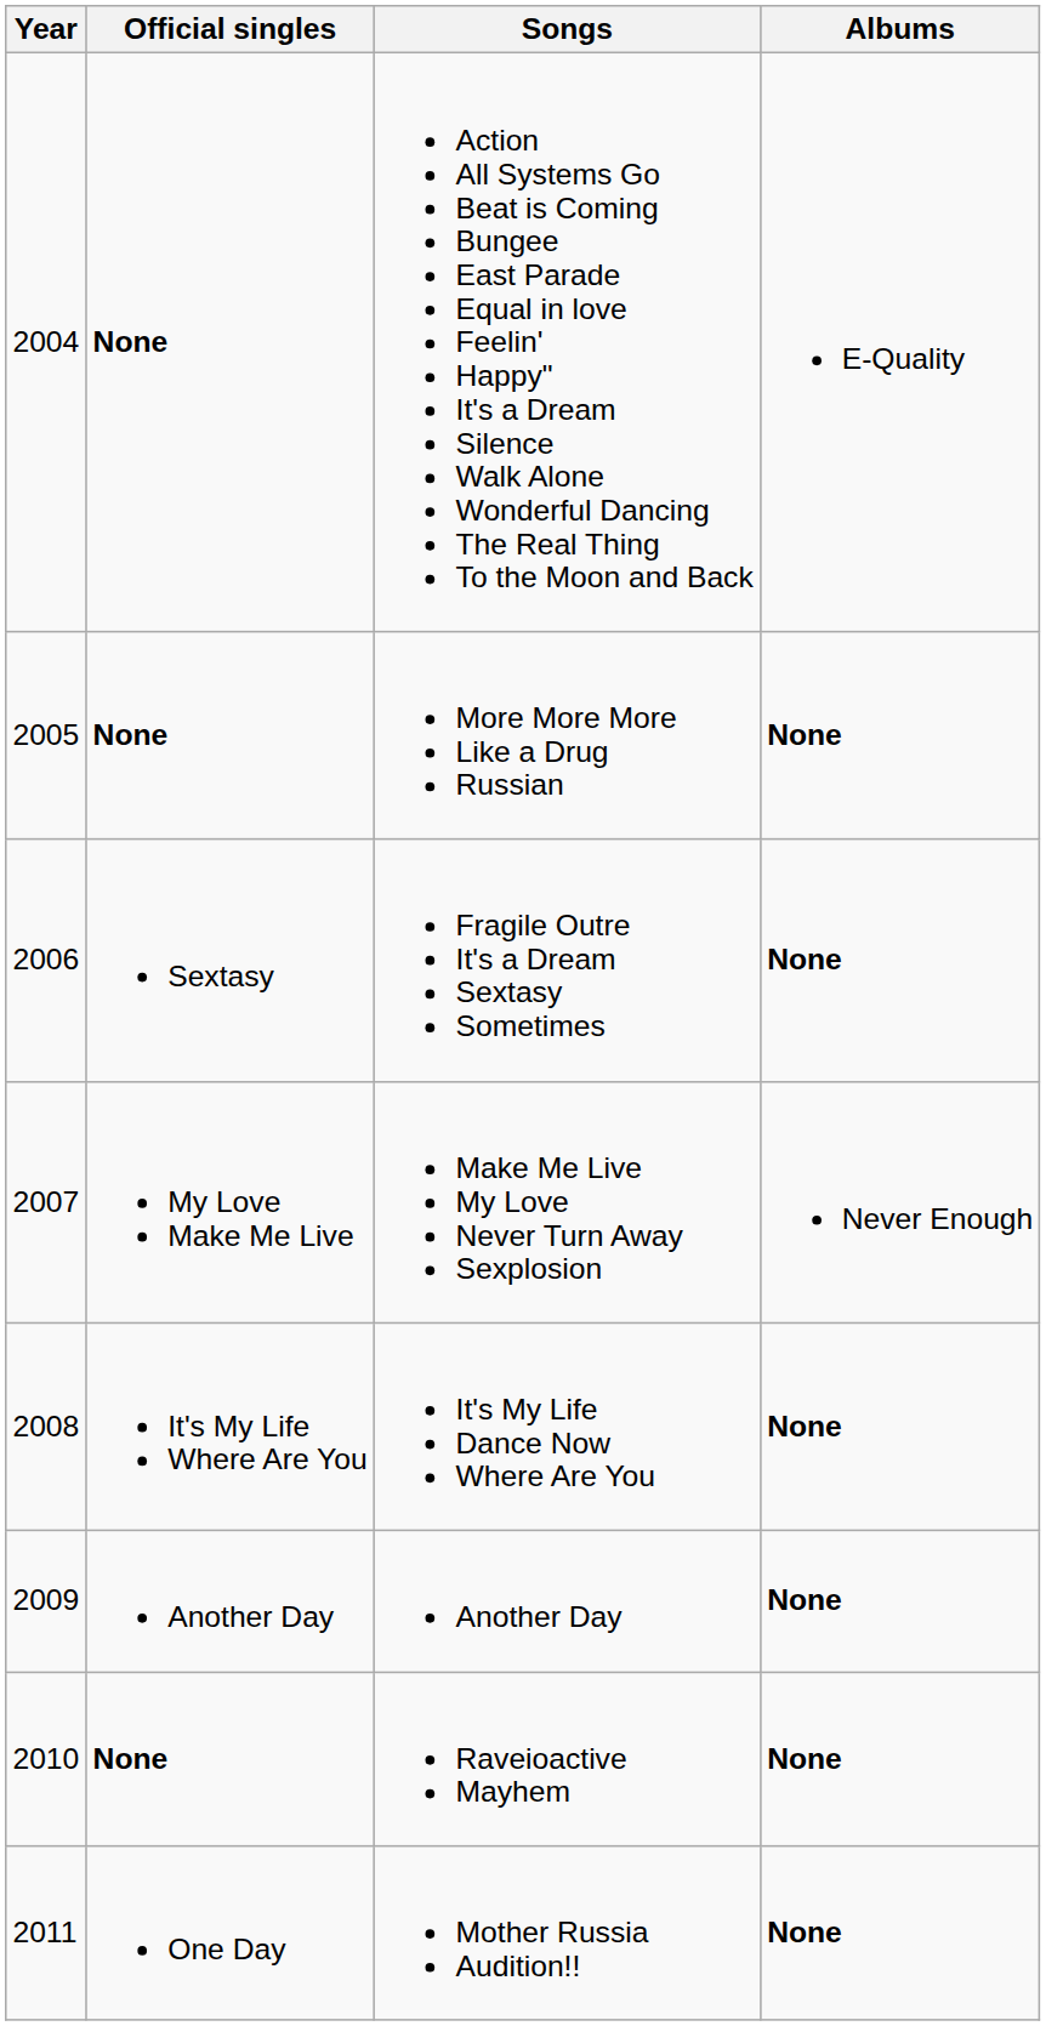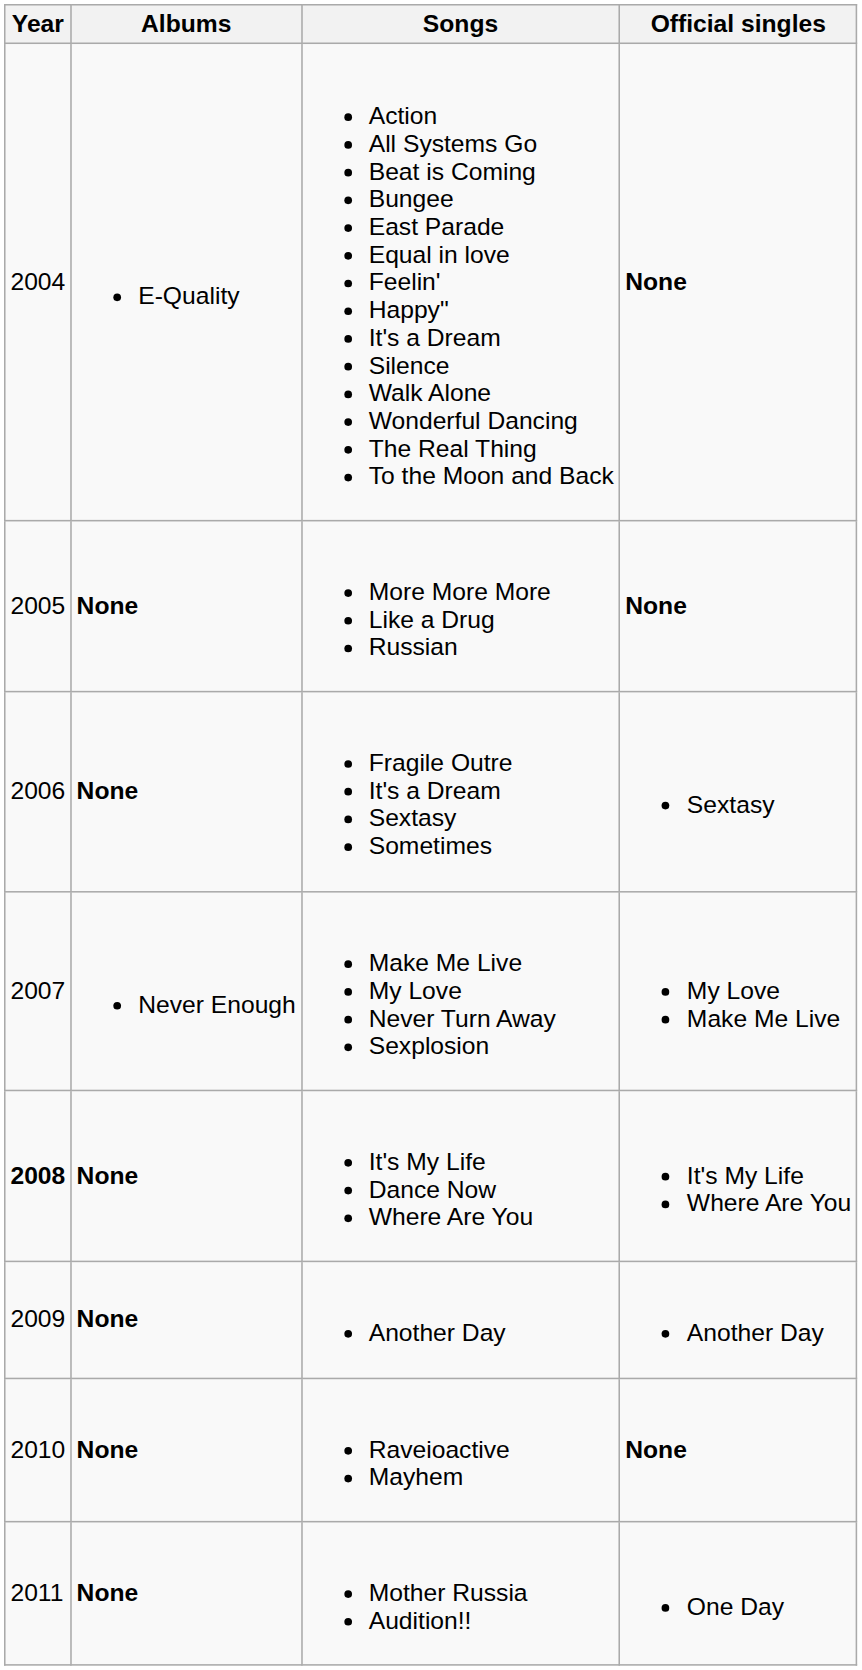columns swapped: Albums <-> Official singles
It's My Life Dance Now Where Are You | Year: normal -> bold
